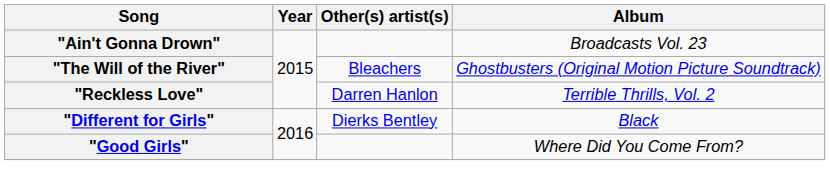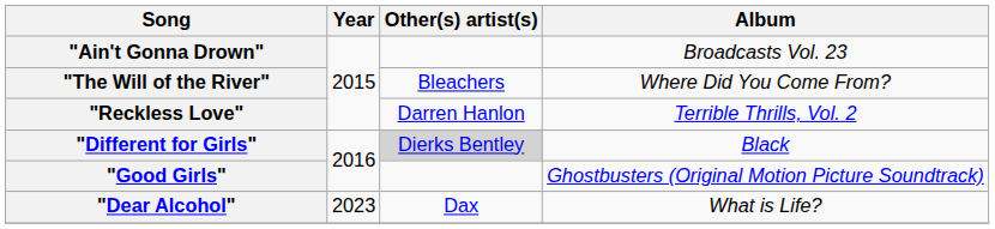"The Will of the River" | Album: Ghostbusters (Original Motion Picture Soundtrack) -> Where Did You Come From?
"Different for Girls" | Other(s) artist(s): no background -> lightgrey background
"Good Girls" | Album: Where Did You Come From? -> Ghostbusters (Original Motion Picture Soundtrack)
+ row: "Dear Alcohol" | 2023 | Dax | What is Life?
